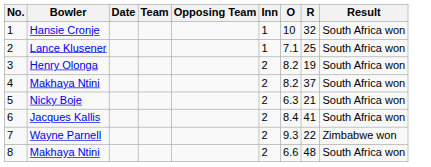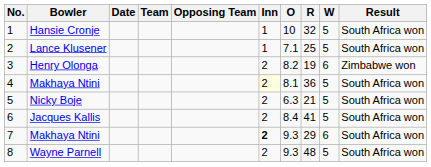+ column: W | 5 | 5 | 6 | 5 | 5 | 5 | 6 | 5
3 | Result: South Africa won -> Zimbabwe won
4 | Inn: no background -> lightyellow background
4 | O: 8.2 -> 8.1
4 | R: 37 -> 36
7 | Bowler: Wayne Parnell -> Makhaya Ntini
7 | Inn: normal -> bold
7 | R: 22 -> 29
7 | Result: Zimbabwe won -> South Africa won
8 | Bowler: Makhaya Ntini -> Wayne Parnell
8 | O: 6.6 -> 9.3
